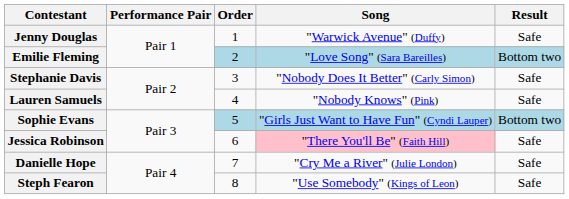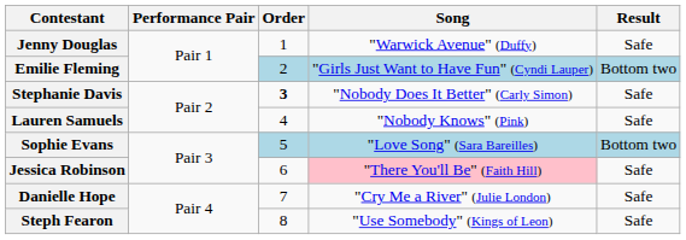Emilie Fleming | Song: "Love Song" (Sara Bareilles) -> "Girls Just Want to Have Fun" (Cyndi Lauper)
Stephanie Davis | Order: normal -> bold
Sophie Evans | Song: "Girls Just Want to Have Fun" (Cyndi Lauper) -> "Love Song" (Sara Bareilles)
